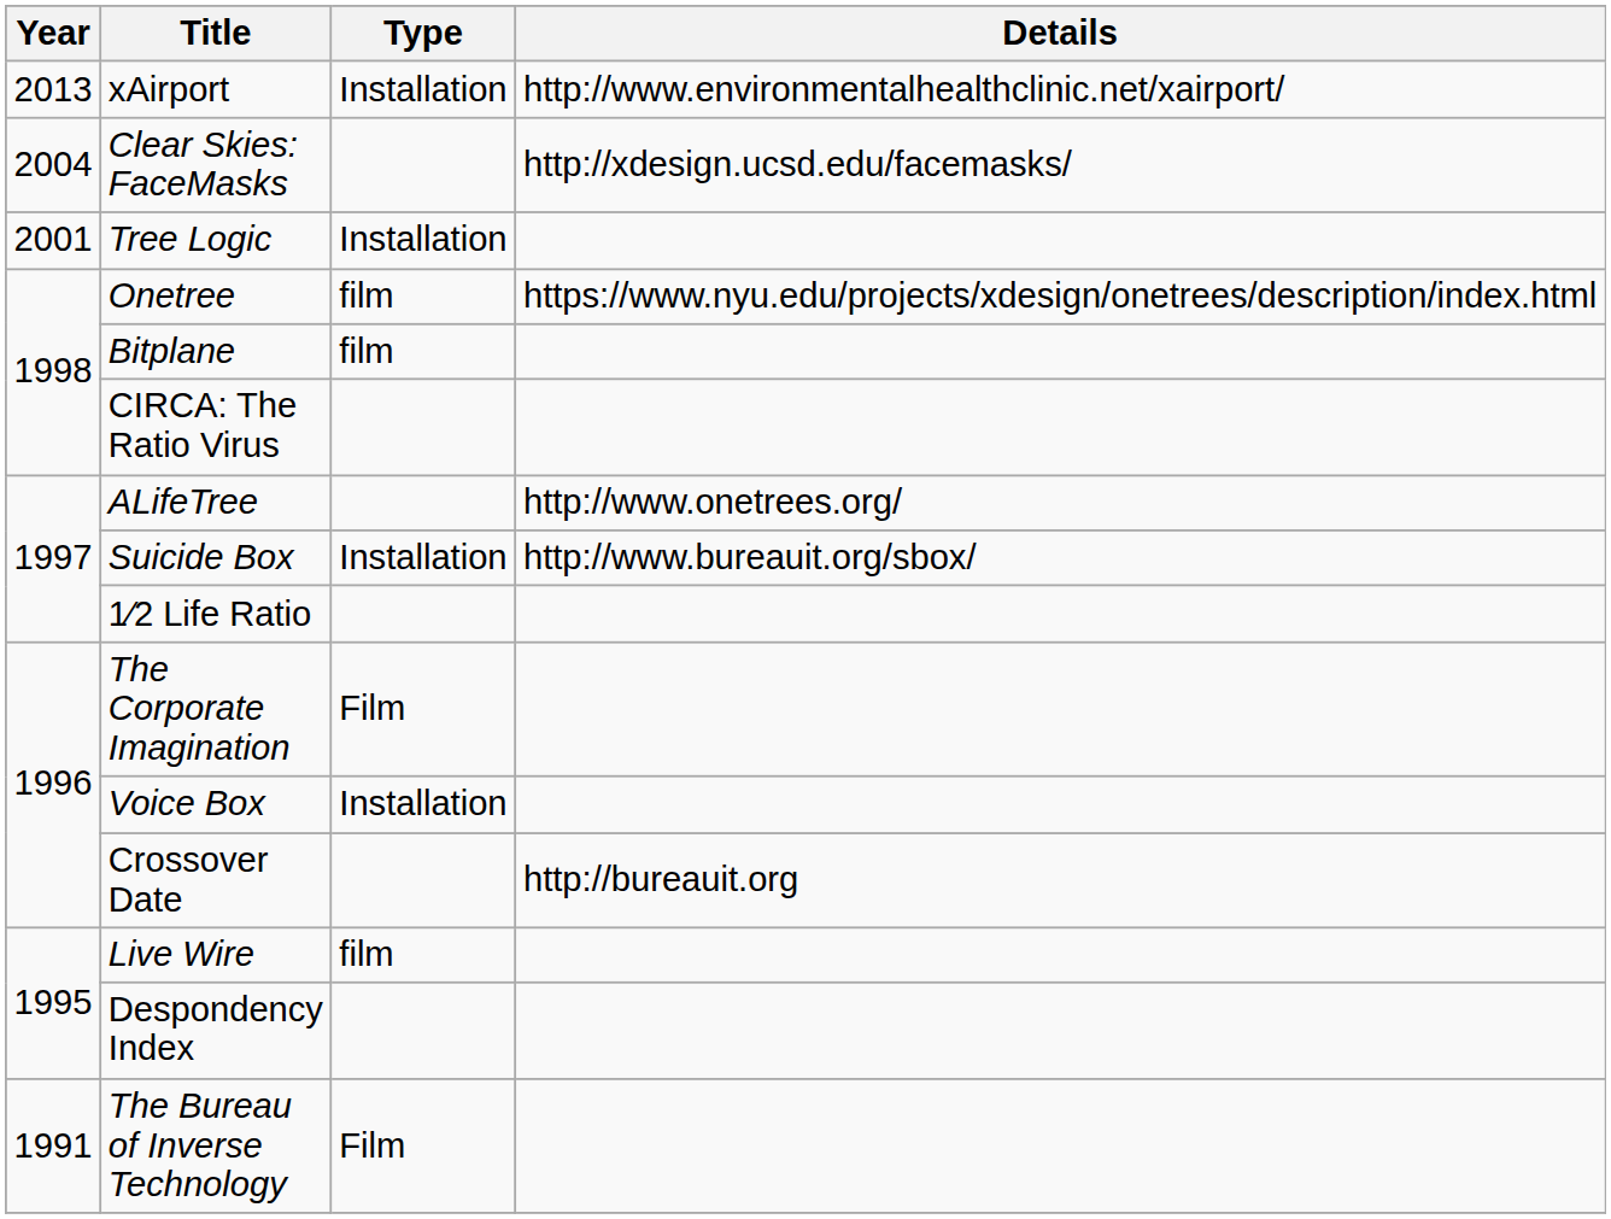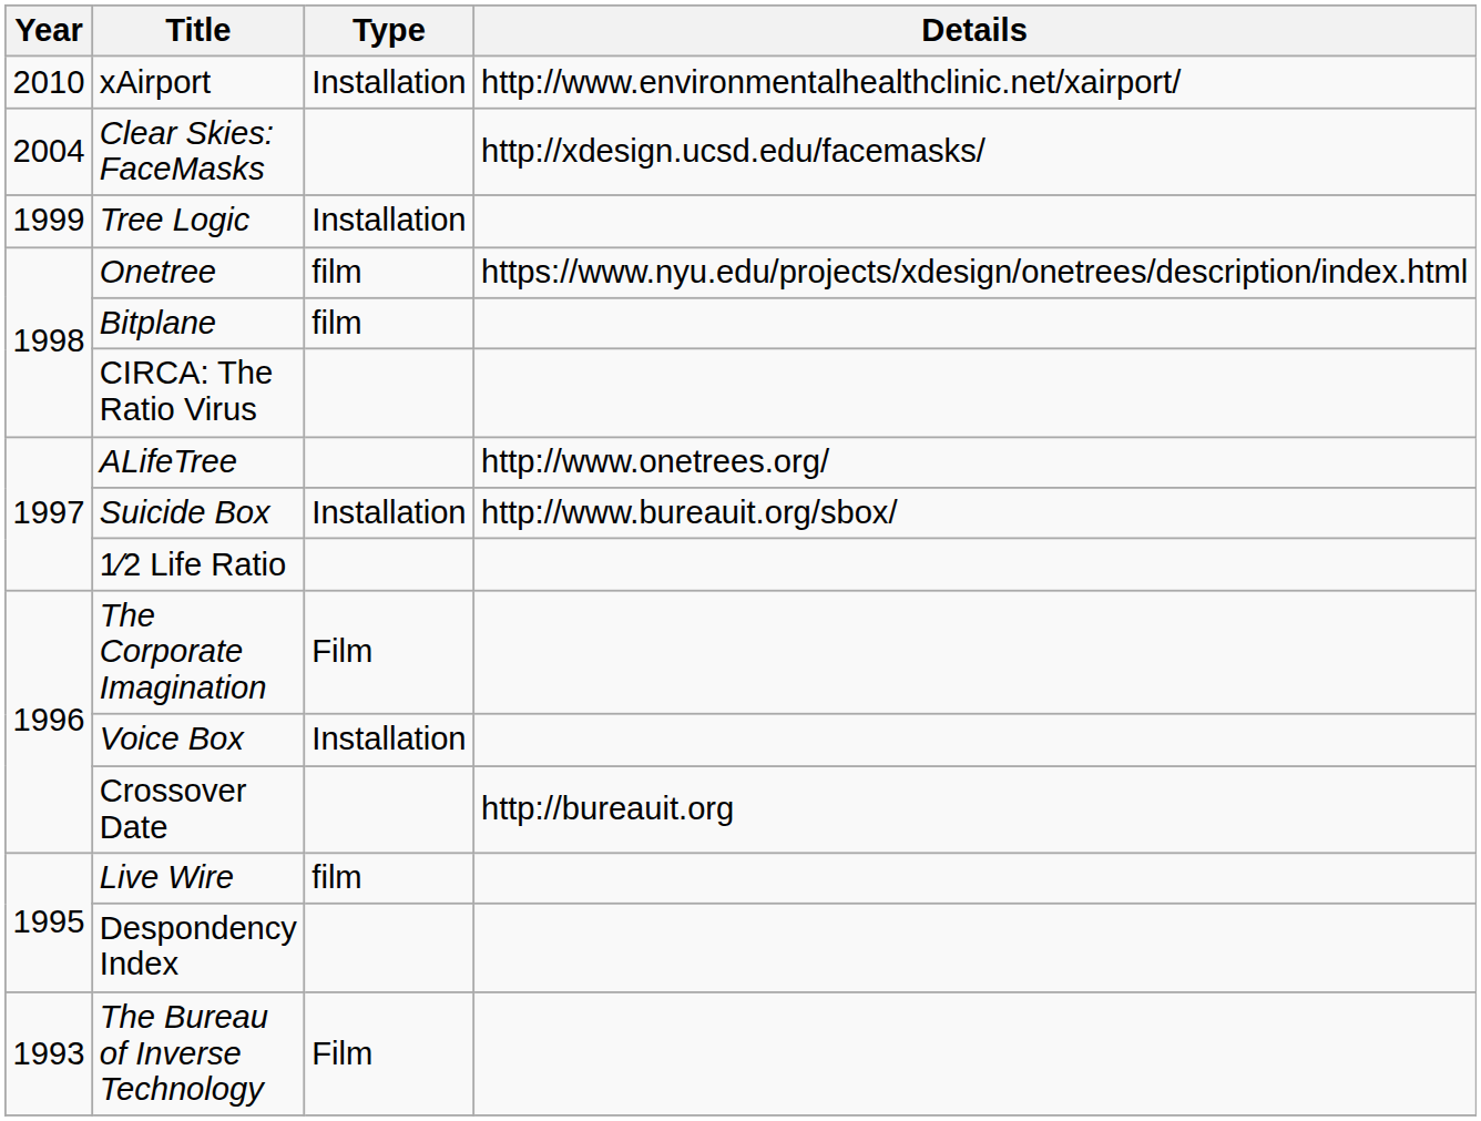xAirport | Year: 2013 -> 2010
Tree Logic | Year: 2001 -> 1999
The Bureau of Inverse Technology | Year: 1991 -> 1993
